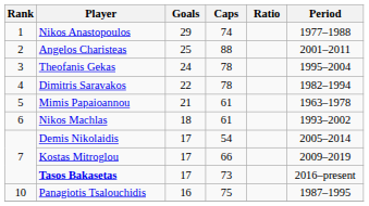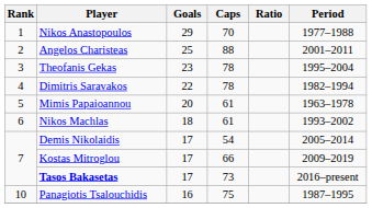Nikos Anastopoulos | Caps: 74 -> 70
Theofanis Gekas | Goals: 24 -> 23
Mimis Papaioannou | Goals: 21 -> 20
